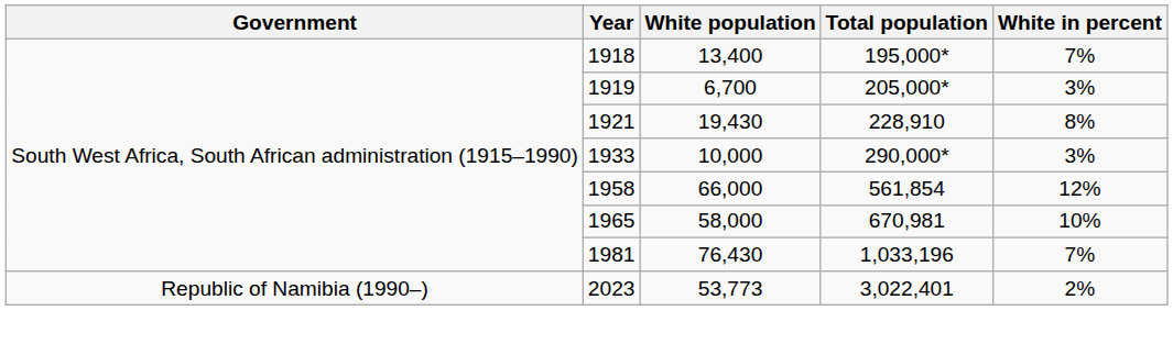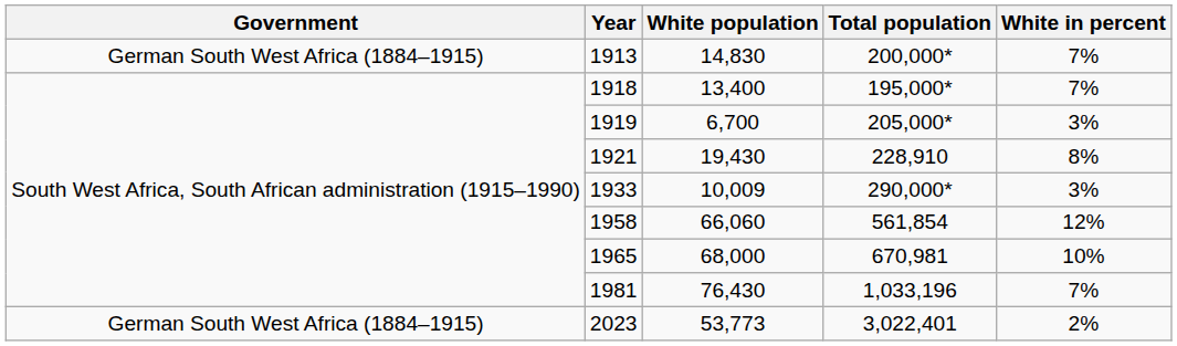+ row: German South West Africa (1884–1915) | 1913 | 14,830 | 200,000* | 7%
1933 | White population: 10,000 -> 10,009
1958 | White population: 66,000 -> 66,060
1965 | White population: 58,000 -> 68,000
2023 | Government: Republic of Namibia (1990–) -> German South West Africa (1884–1915)
